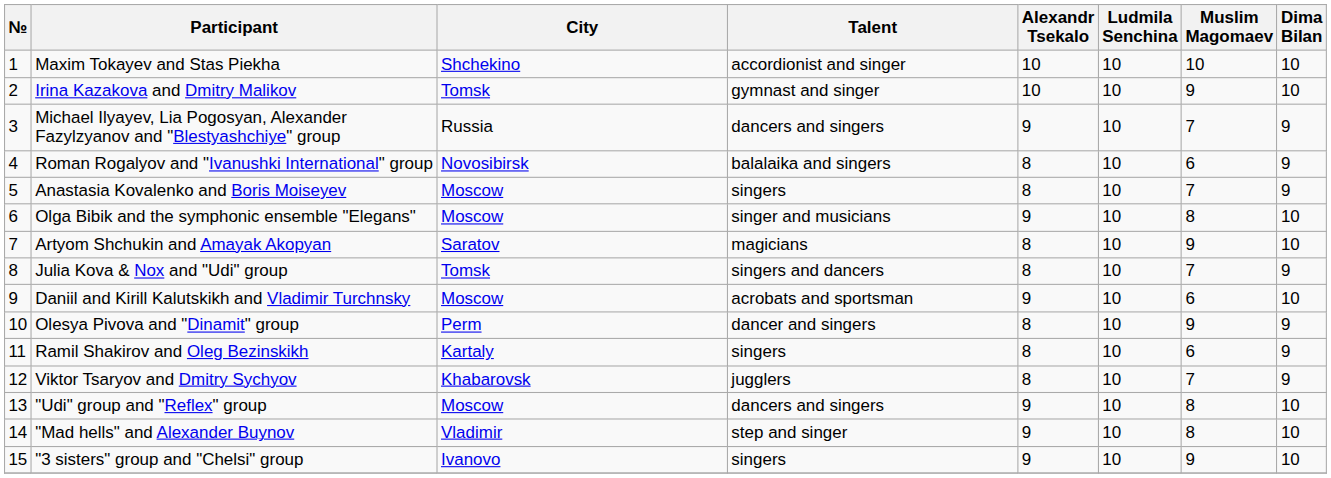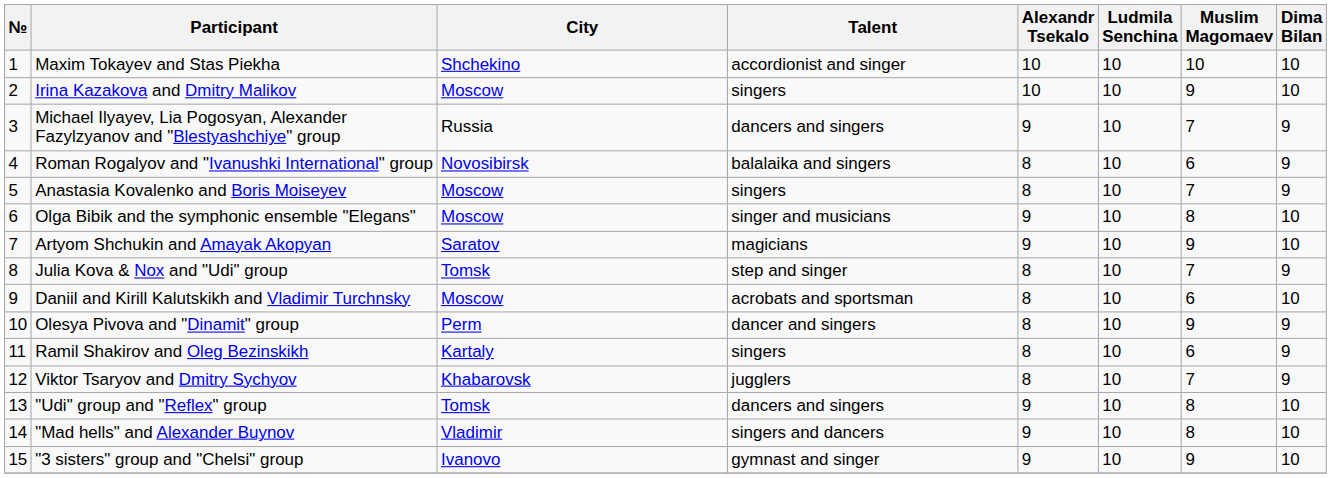Irina Kazakova and Dmitry Malikov | City: Tomsk -> Moscow
Irina Kazakova and Dmitry Malikov | Talent: gymnast and singer -> singers
Artyom Shchukin and Amayak Akopyan | Alexandr Tsekalo: 8 -> 9
Julia Kova & Nox and "Udi" group | Talent: singers and dancers -> step and singer
Daniil and Kirill Kalutskikh and Vladimir Turchnsky | Alexandr Tsekalo: 9 -> 8
"Udi" group and "Reflex" group | City: Moscow -> Tomsk
"Mad hells" and Alexander Buynov | Talent: step and singer -> singers and dancers
"3 sisters" group and "Chelsi" group | Talent: singers -> gymnast and singer
